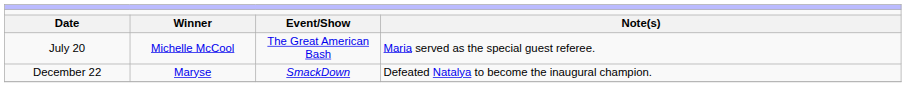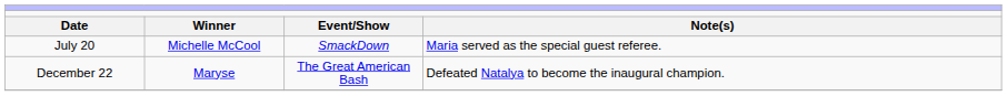July 20 | column 3: The Great American Bash -> SmackDown
December 22 | column 3: SmackDown -> The Great American Bash
